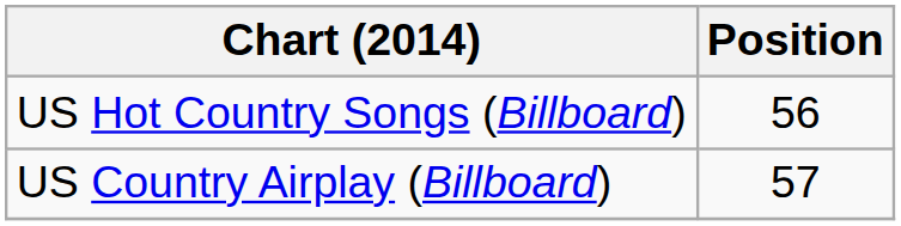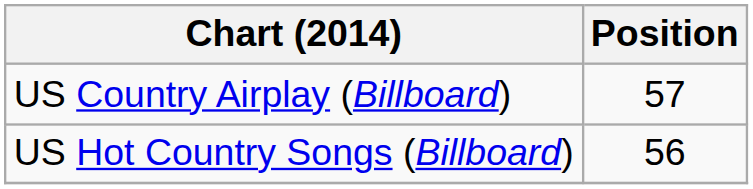rows swapped: US Country Airplay (Billboard) <-> US Hot Country Songs (Billboard)
